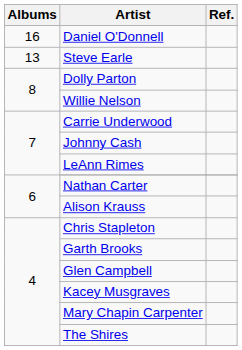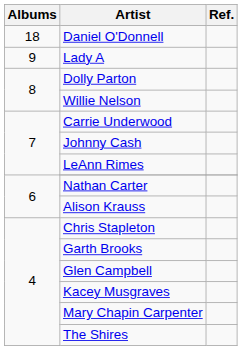Daniel O'Donnell | Albums: 16 -> 18
- row: 13 | Steve Earle
+ row: 9 | Lady A
